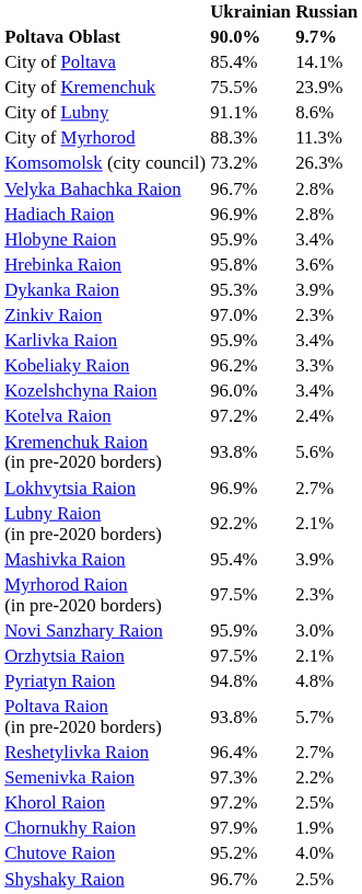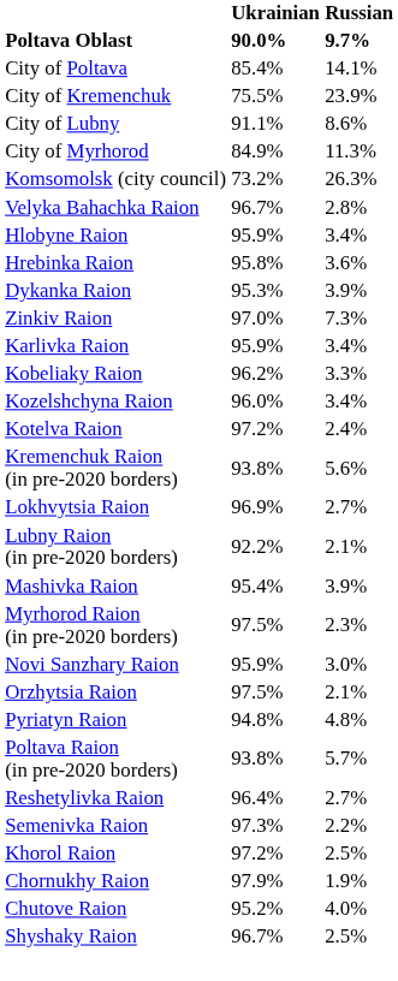City of Myrhorod | Ukrainian: 88.3% -> 84.9%
- row: Hadiach Raion | 96.9% | 2.8%
Zinkiv Raion | Russian: 2.3% -> 7.3%
